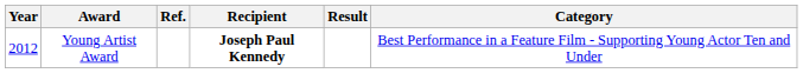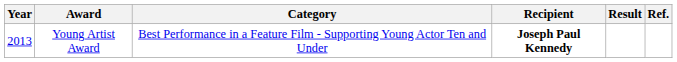columns swapped: Category <-> Ref.
Young Artist Award | Year: 2012 -> 2013
